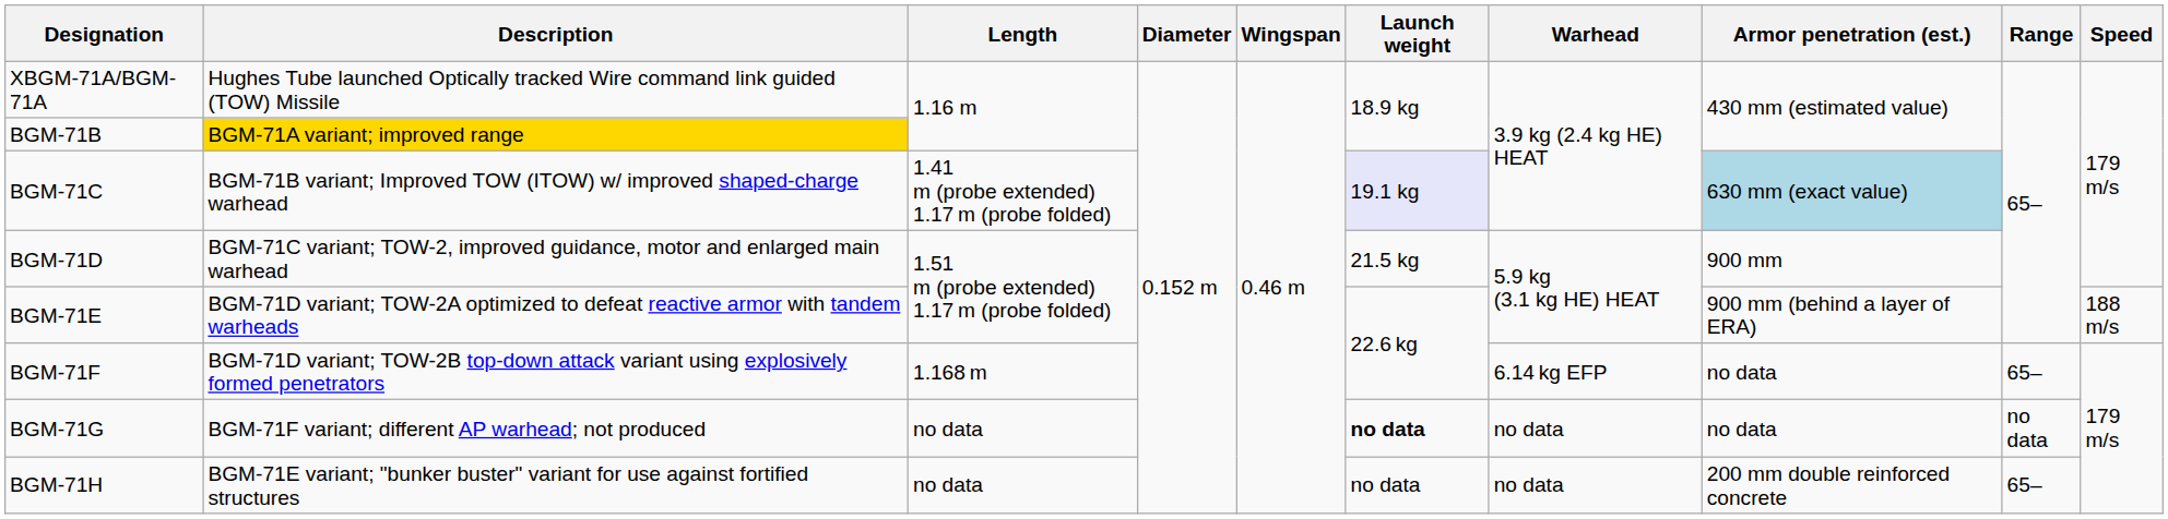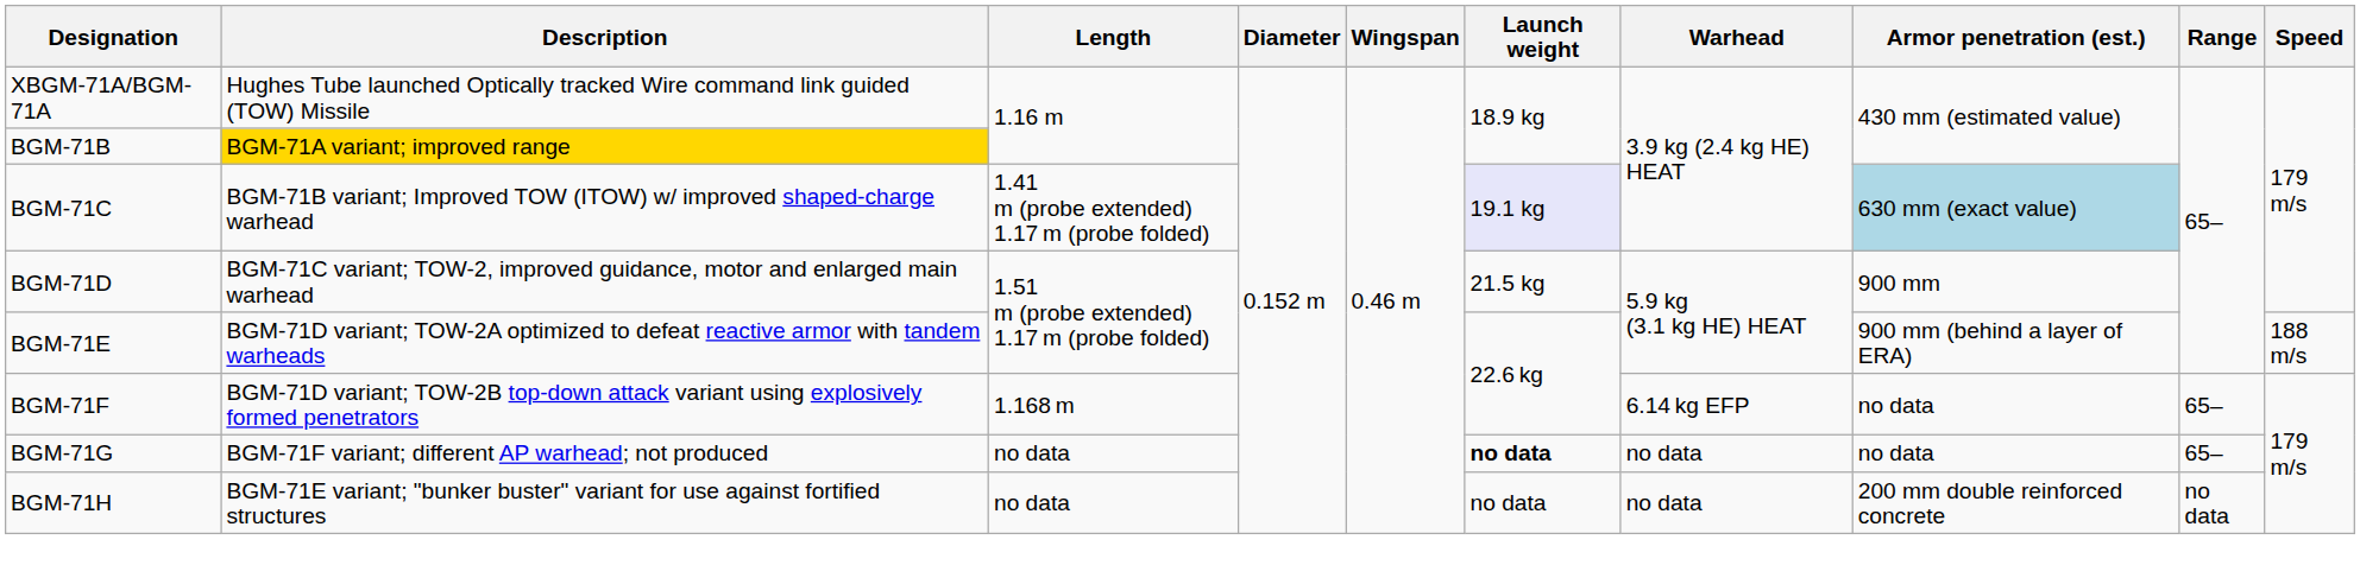BGM-71G | Range: no data -> 65–
BGM-71H | Range: 65– -> no data
